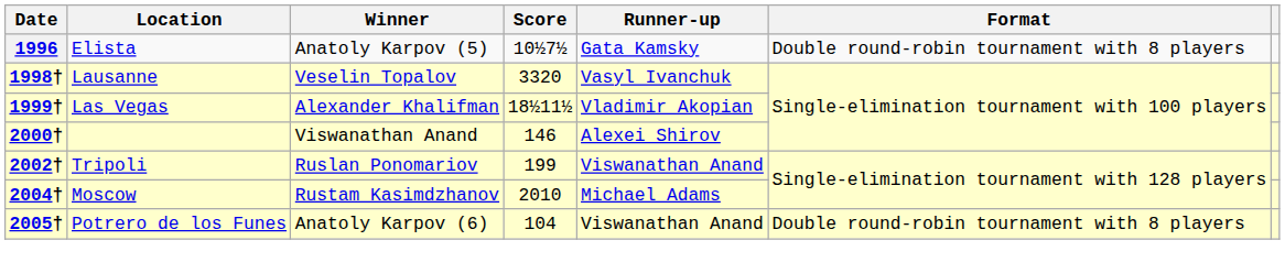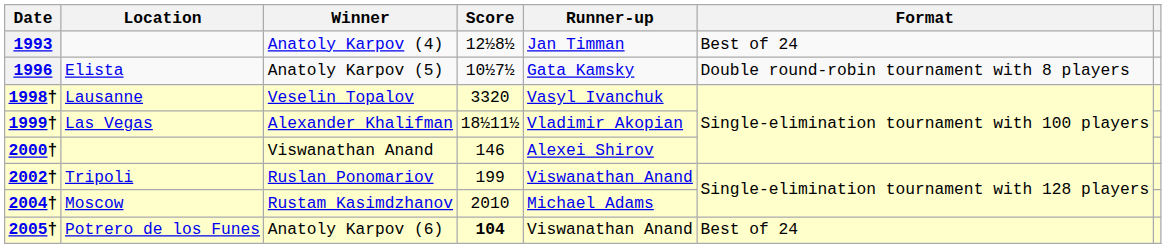+ row: 1993 | Anatoly Karpov (4) | 12½8½ | Jan Timman | Best of 24
2005† | Score: normal -> bold
2005† | Format: Double round-robin tournament with 8 players -> Best of 24
